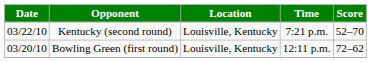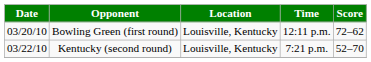rows swapped: Bowling Green (first round) <-> Kentucky (second round)
